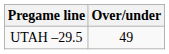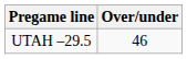UTAH –29.5 | Over/under: 49 -> 46
